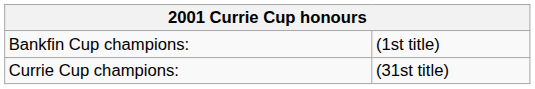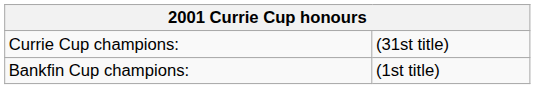rows swapped: Currie Cup champions: <-> Bankfin Cup champions:
